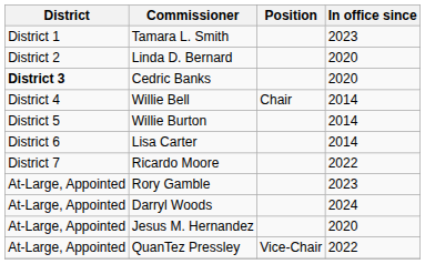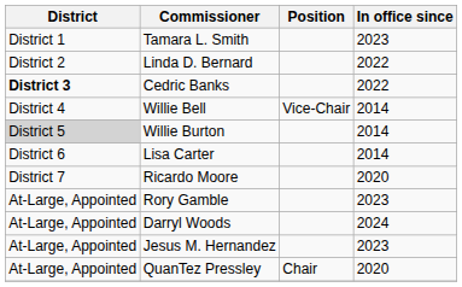Linda D. Bernard | In office since: 2020 -> 2022
Cedric Banks | In office since: 2020 -> 2022
Willie Bell | Position: Chair -> Vice-Chair
Willie Burton | District: no background -> lightgrey background
Ricardo Moore | In office since: 2022 -> 2020
Jesus M. Hernandez | In office since: 2020 -> 2023
QuanTez Pressley | Position: Vice-Chair -> Chair
QuanTez Pressley | In office since: 2022 -> 2020
